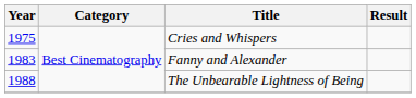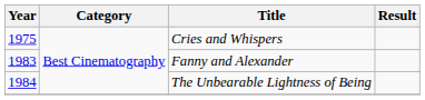The Unbearable Lightness of Being | Year: 1988 -> 1984
